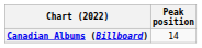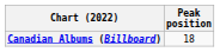Canadian Albums (Billboard) | Peak position: 14 -> 18
